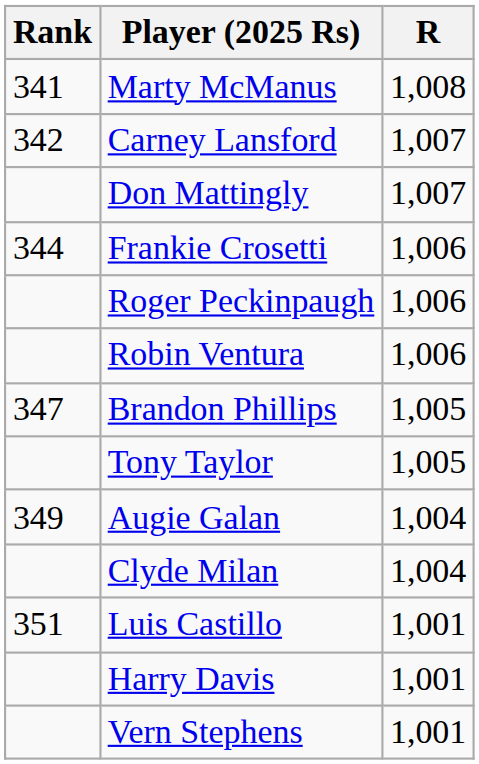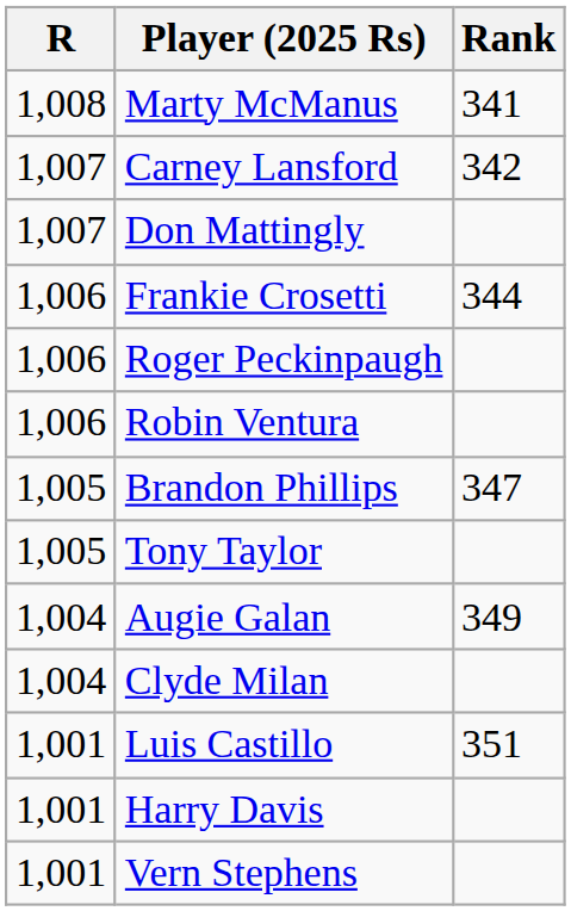columns swapped: Rank <-> R
